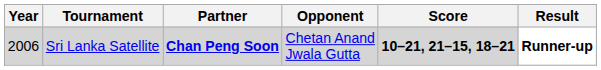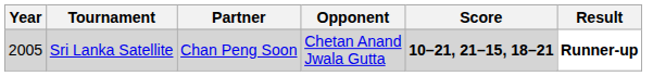Sri Lanka Satellite | Year: 2006 -> 2005
Sri Lanka Satellite | Partner: bold -> normal
